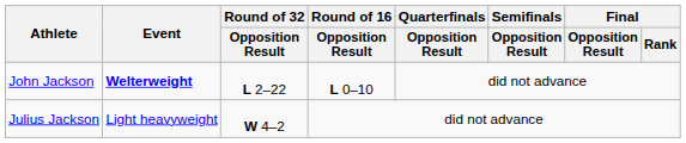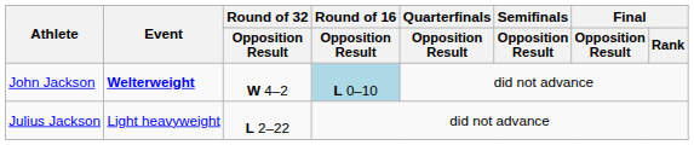John Jackson | Round of 32 / Opposition Result: L 2–22 -> W 4–2
John Jackson | Round of 16 / Opposition Result: no background -> lightblue background
Julius Jackson | Round of 32 / Opposition Result: W 4–2 -> L 2–22
